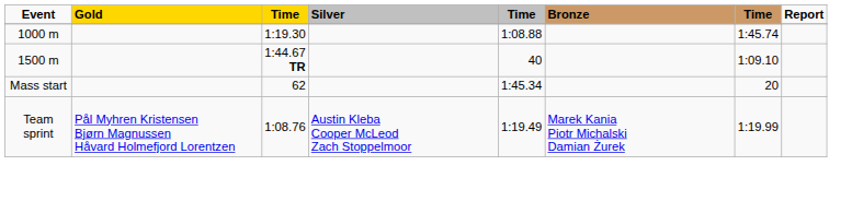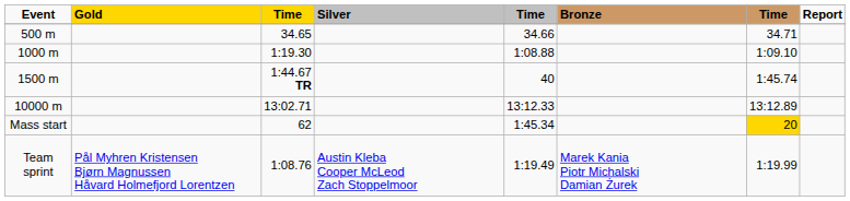+ row: 500 m | 34.65 | 34.66 | 34.71
1000 m | column 7: 1:45.74 -> 1:09.10
1500 m | column 7: 1:09.10 -> 1:45.74
+ row: 10000 m | 13:02.71 | 13:12.33 | 13:12.89
Mass start | column 7: no background -> gold background
